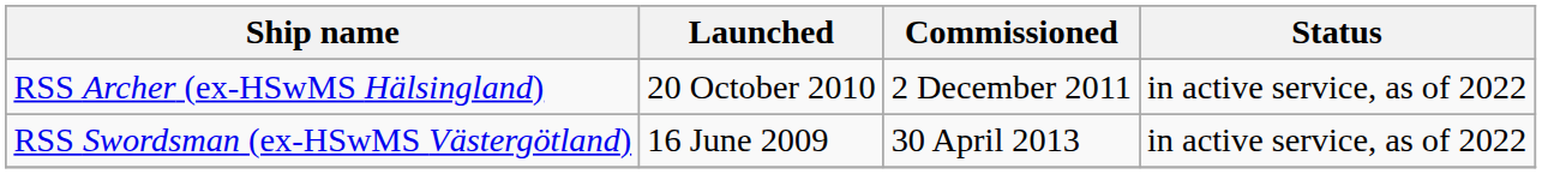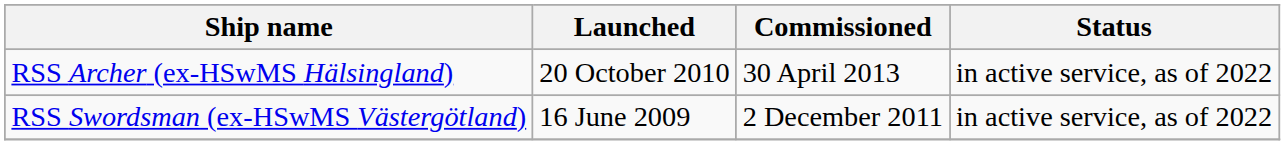RSS Archer (ex-HSwMS Hälsingland) | Commissioned: 2 December 2011 -> 30 April 2013
RSS Swordsman (ex-HSwMS Västergötland) | Commissioned: 30 April 2013 -> 2 December 2011
